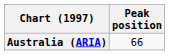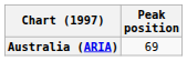Australia (ARIA) | Peak position: 66 -> 69
